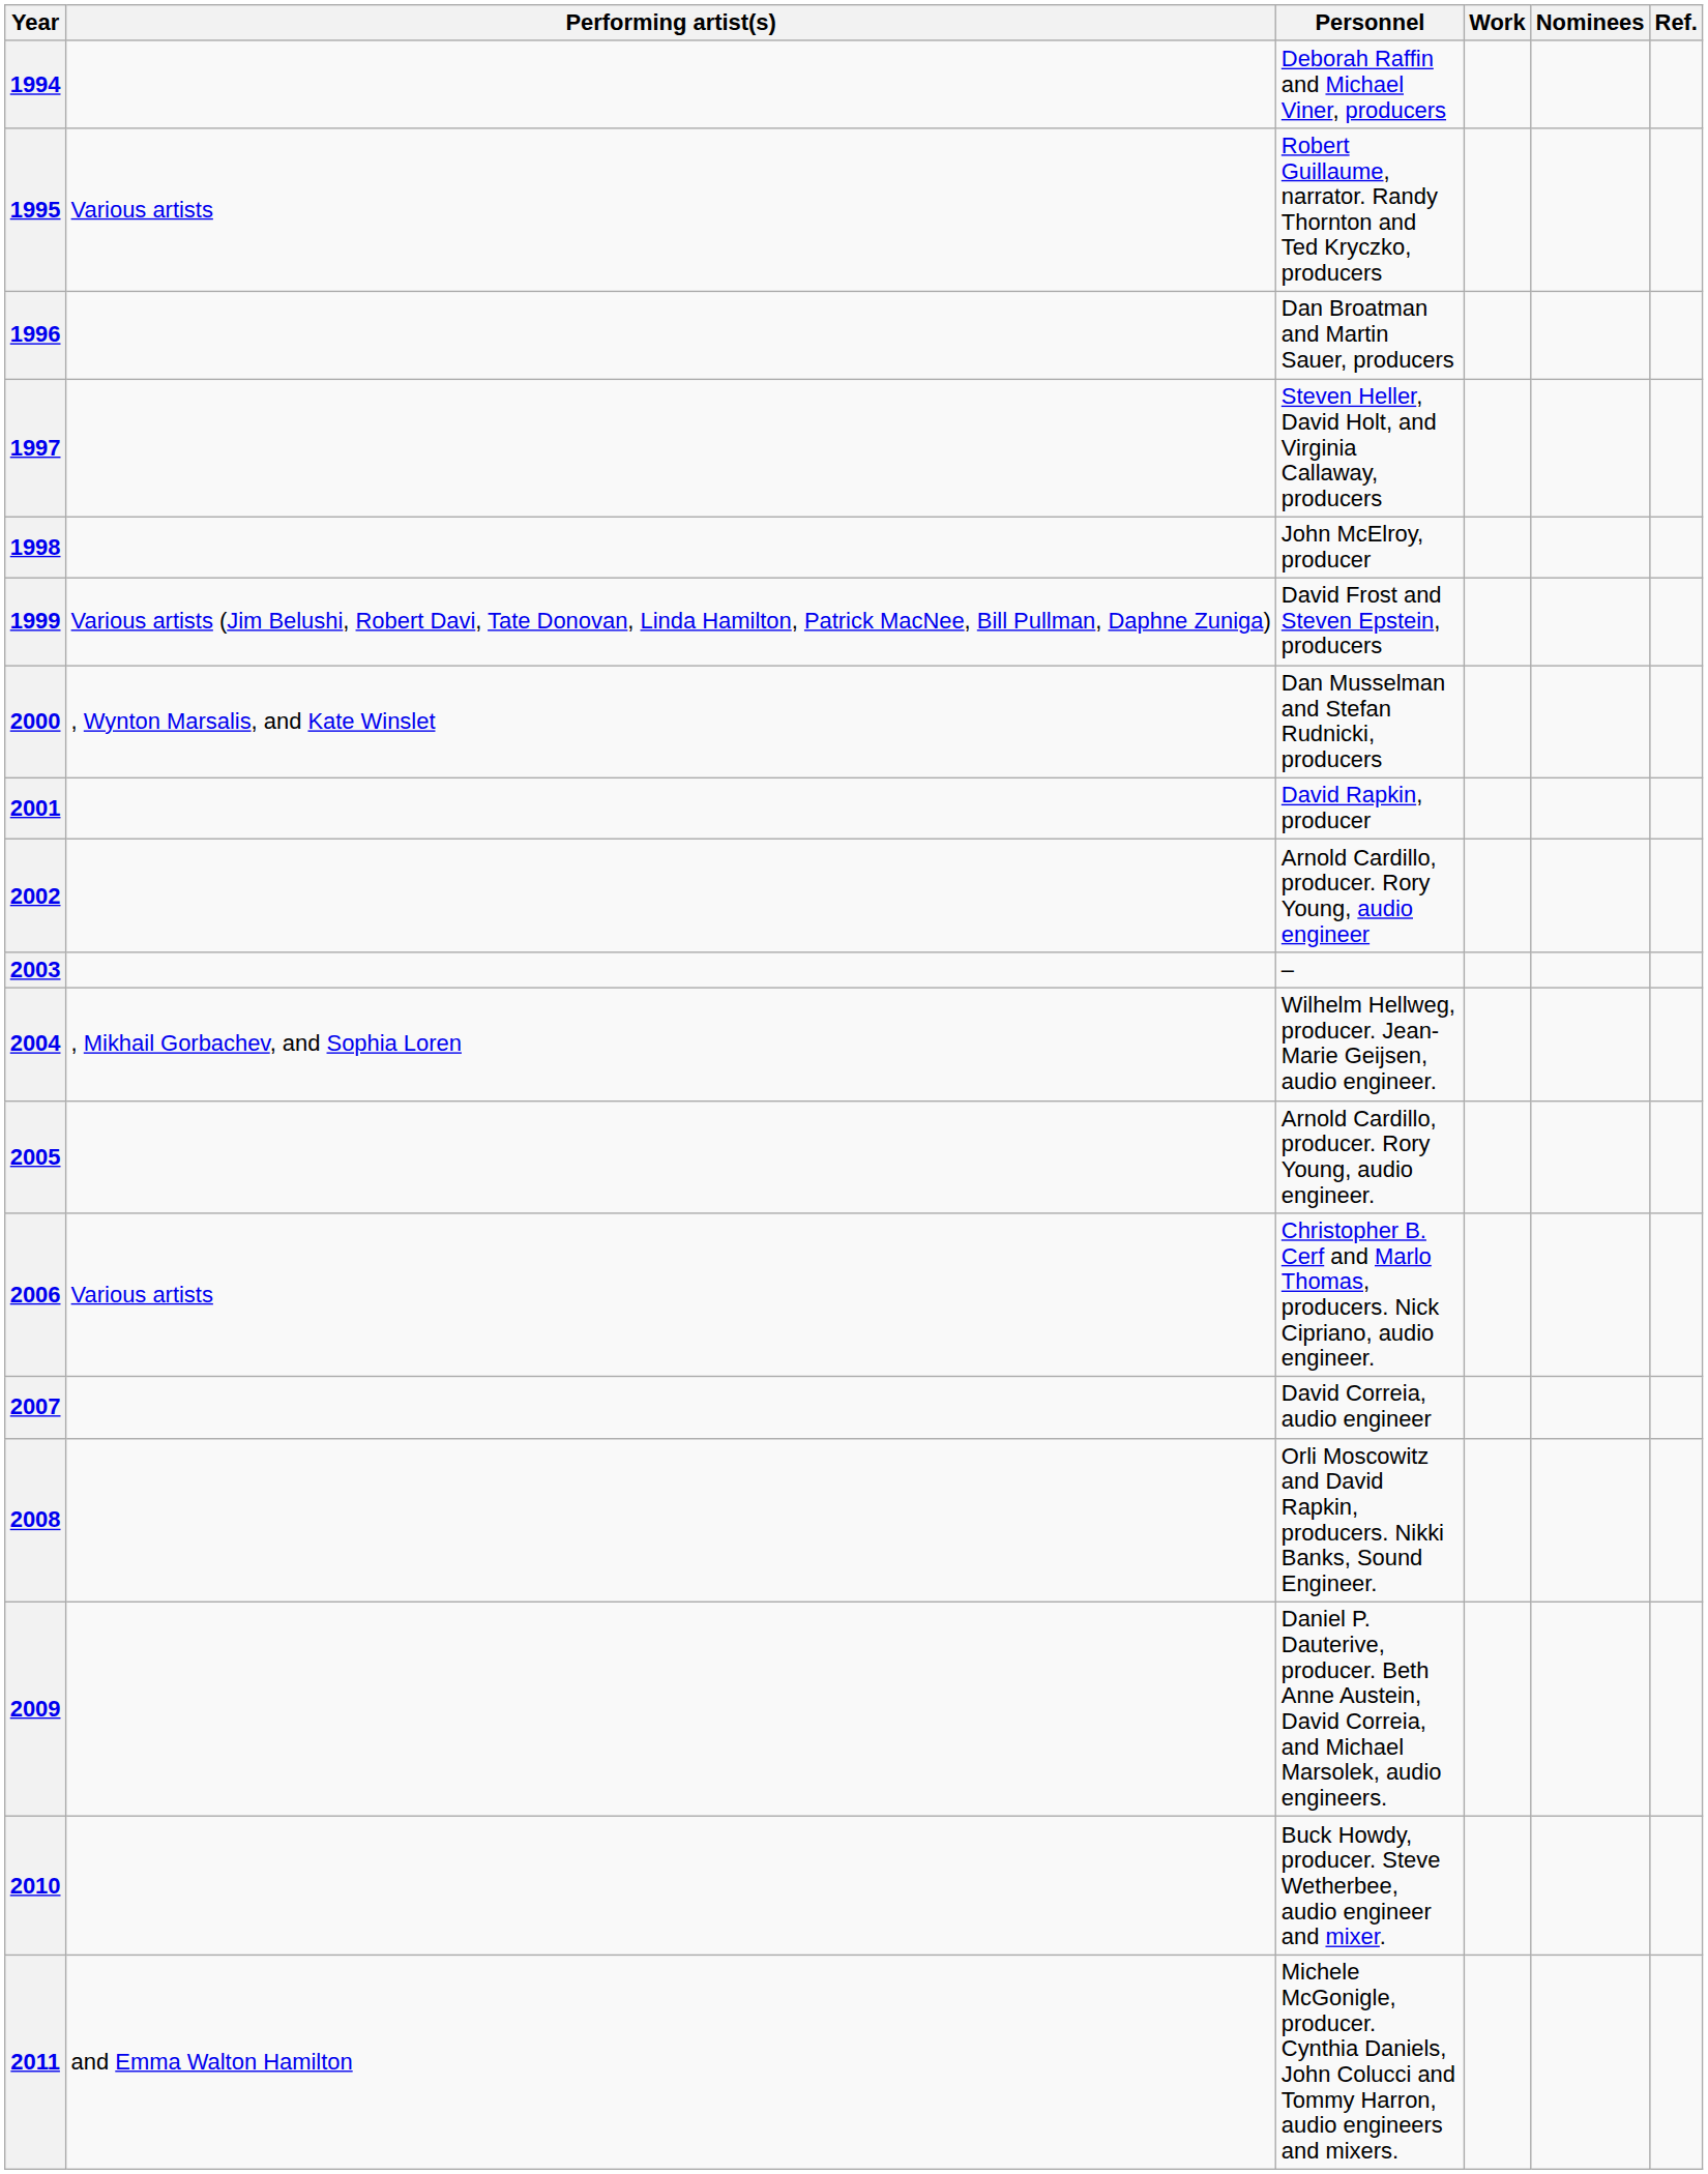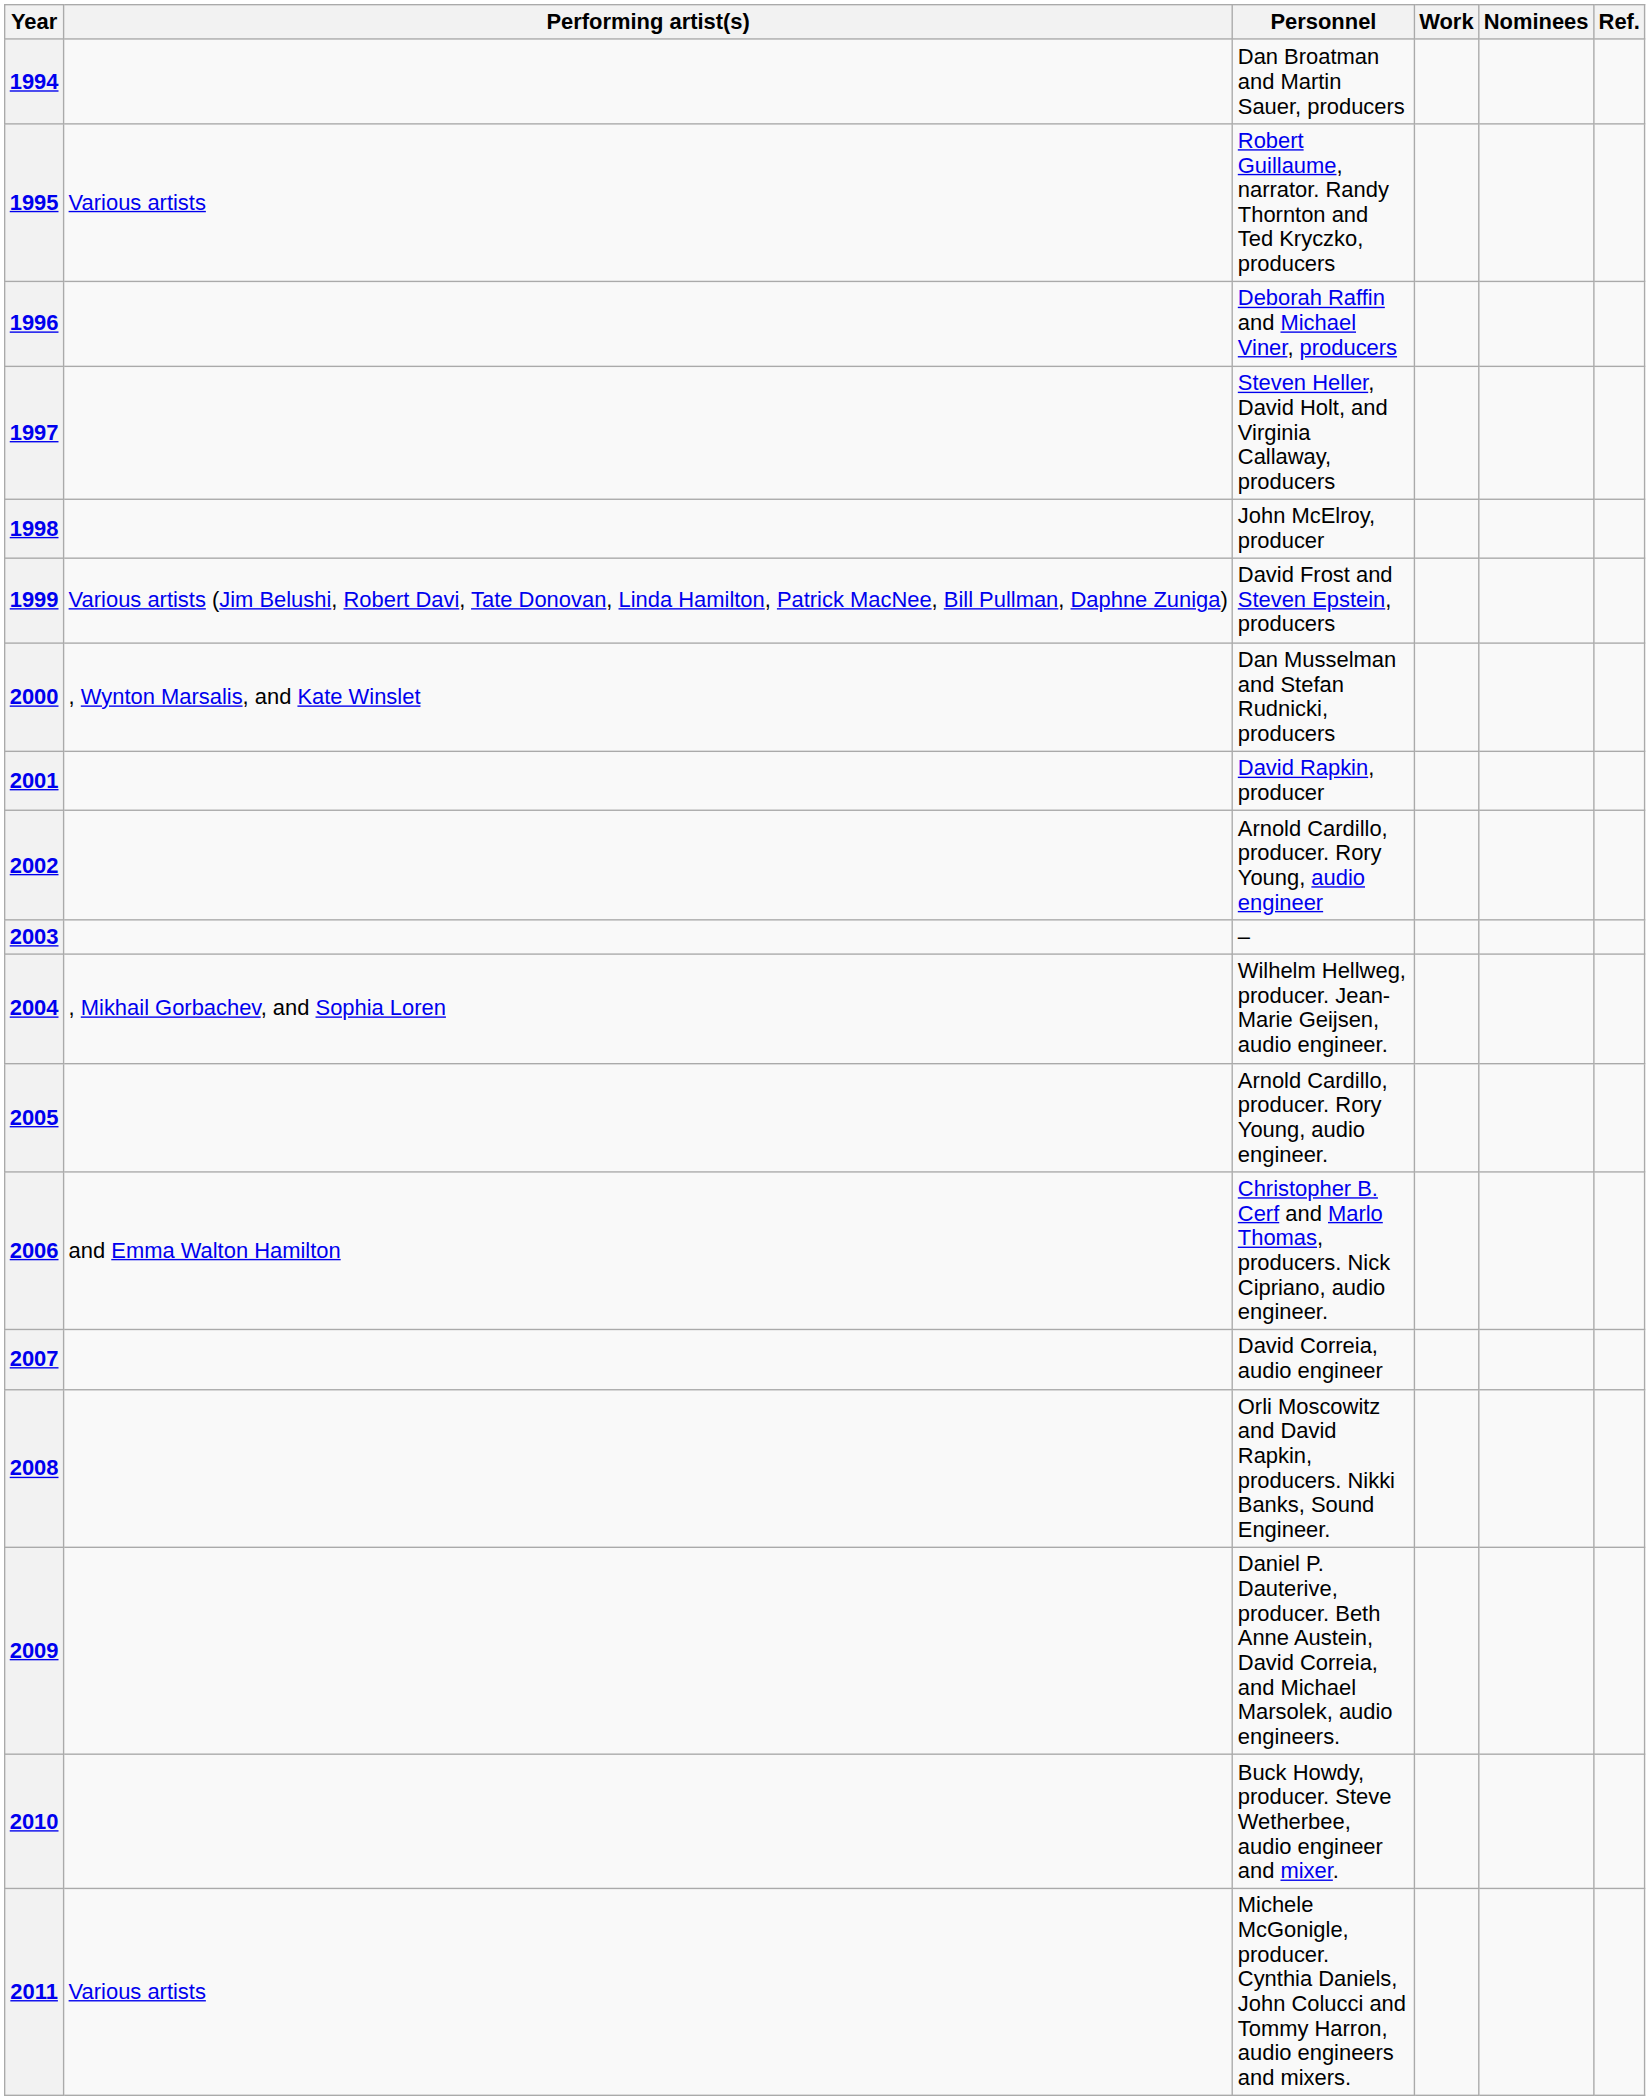1994 | Personnel: Deborah Raffin and Michael Viner, producers -> Dan Broatman and Martin Sauer, producers
1996 | Personnel: Dan Broatman and Martin Sauer, producers -> Deborah Raffin and Michael Viner, producers
2006 | Performing artist(s): Various artists -> and Emma Walton Hamilton
2011 | Performing artist(s): and Emma Walton Hamilton -> Various artists
